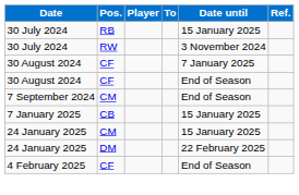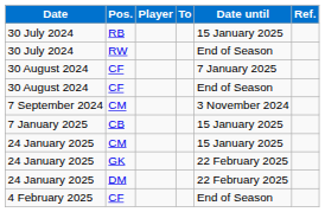RW | Date until: 3 November 2024 -> End of Season
7 September 2024 / CM | Date until: End of Season -> 3 November 2024
+ row: 24 January 2025 | GK | 22 February 2025
